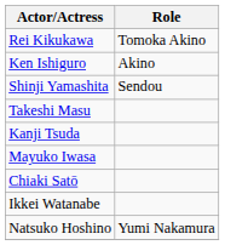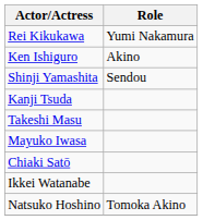Rei Kikukawa | Role: Tomoka Akino -> Yumi Nakamura
rows swapped: Takeshi Masu <-> Kanji Tsuda
Natsuko Hoshino | Role: Yumi Nakamura -> Tomoka Akino
